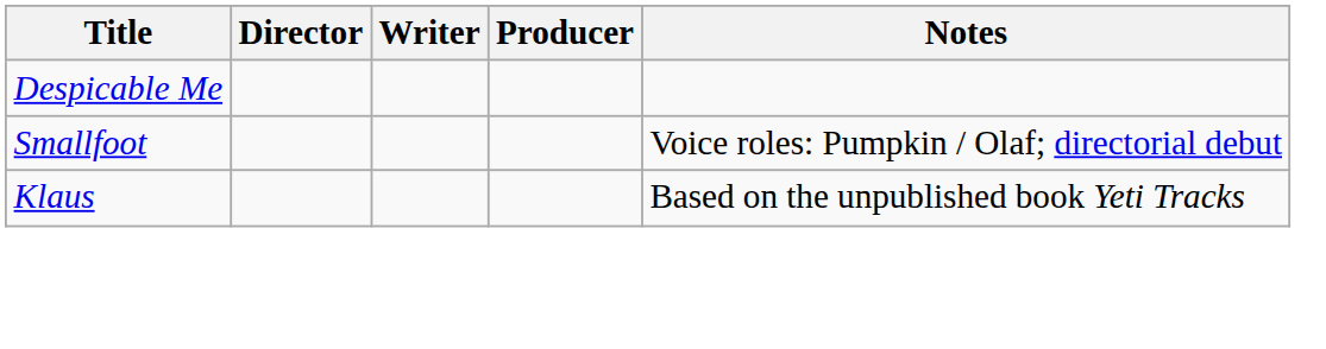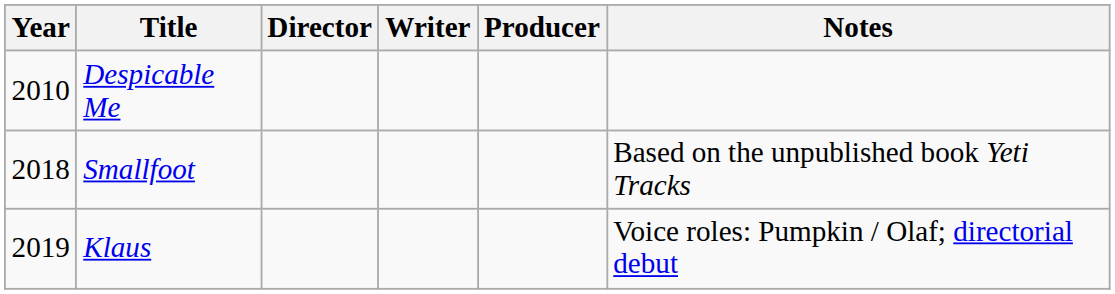+ column: Year | 2010 | 2018 | 2019
Smallfoot | Notes: Voice roles: Pumpkin / Olaf; directorial debut -> Based on the unpublished book Yeti Tracks
Klaus | Notes: Based on the unpublished book Yeti Tracks -> Voice roles: Pumpkin / Olaf; directorial debut
